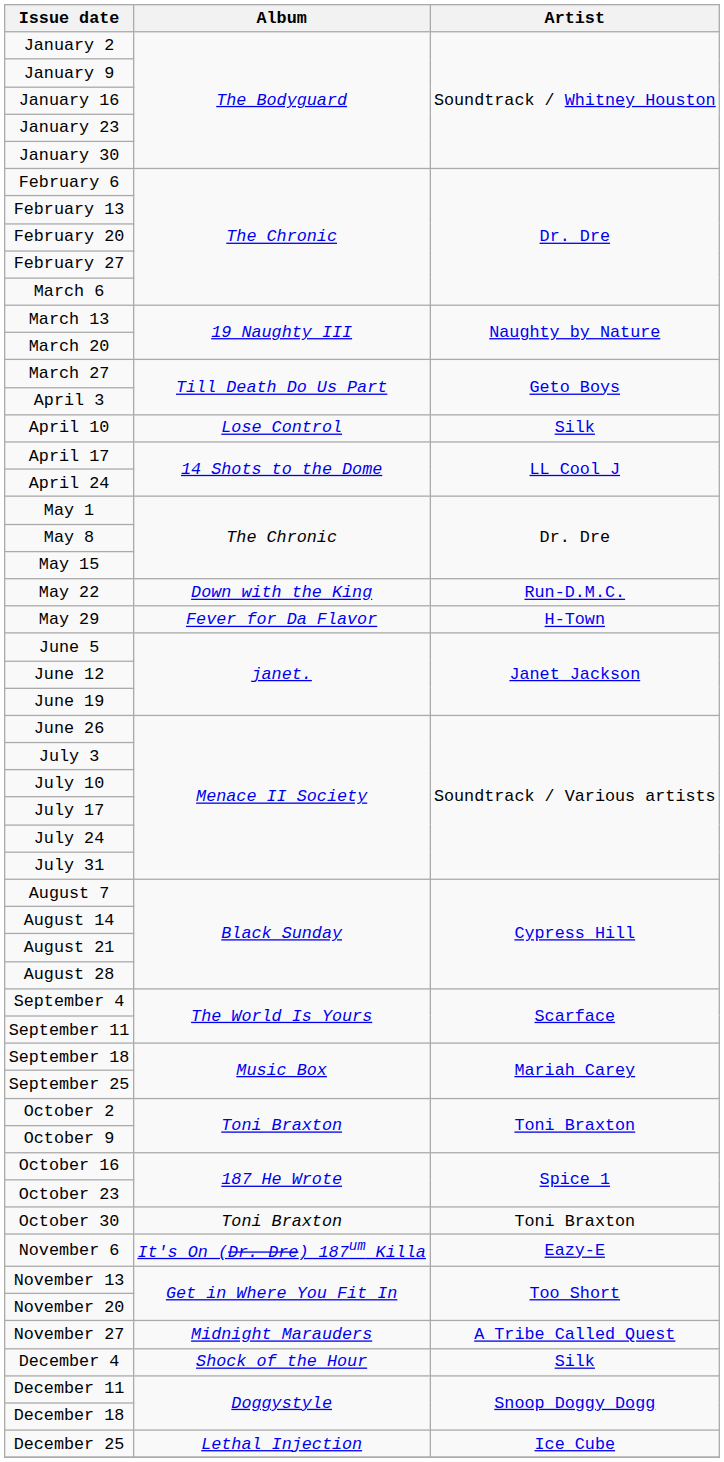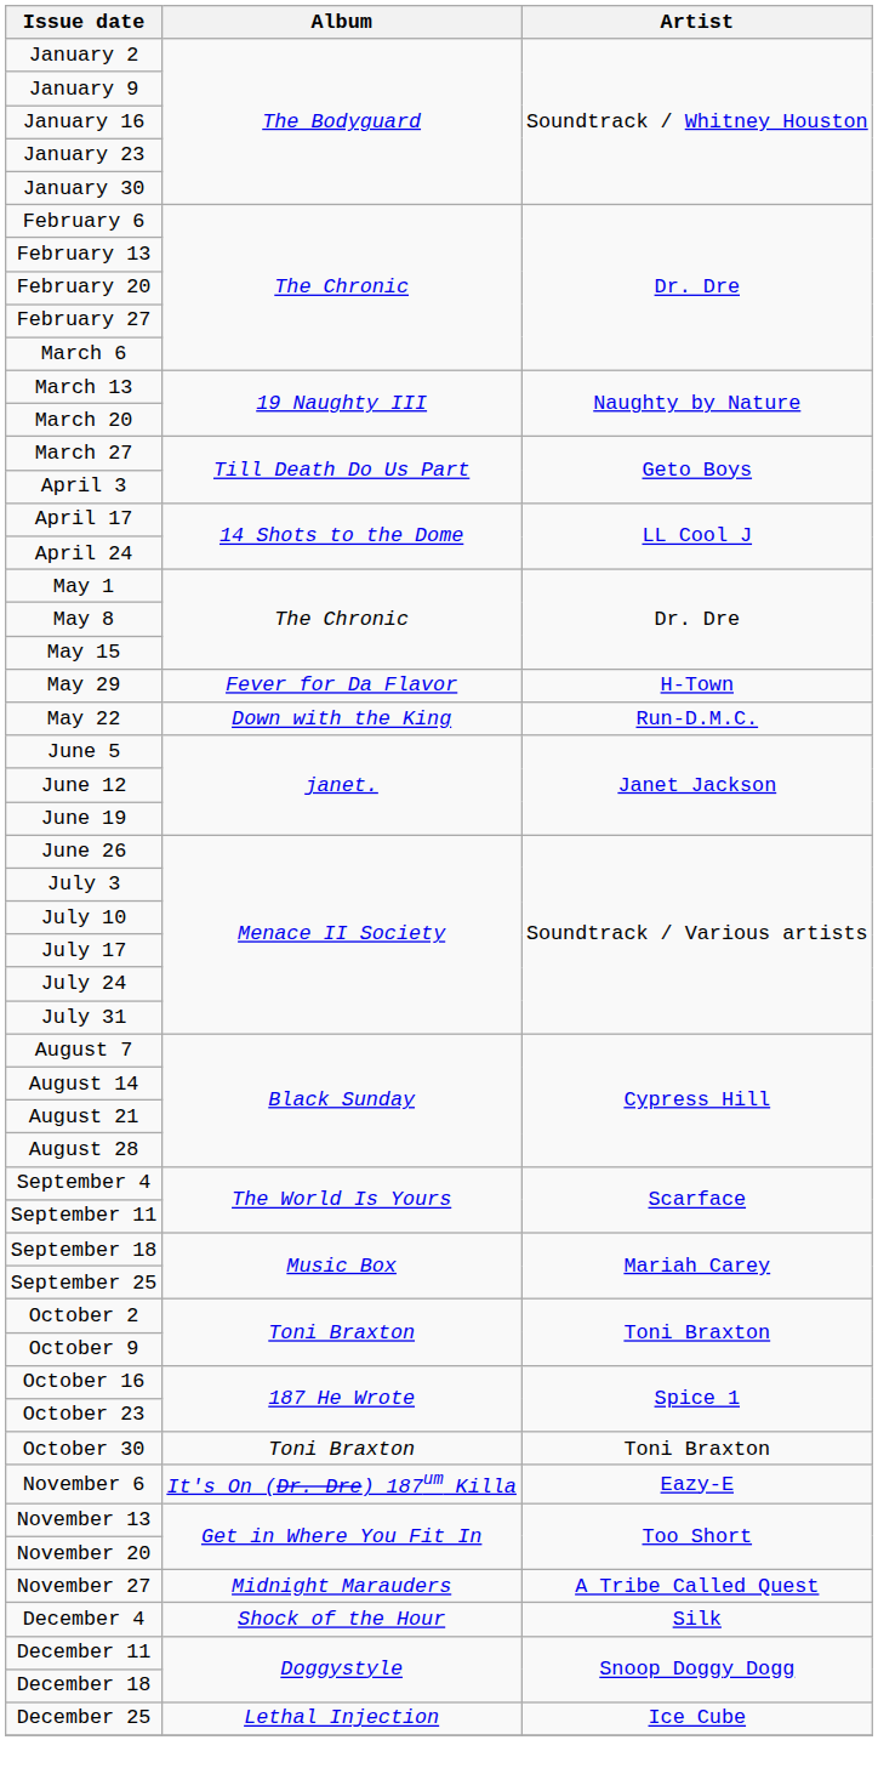- row: April 10 | Lose Control | Silk
rows swapped: May 22 <-> May 29
